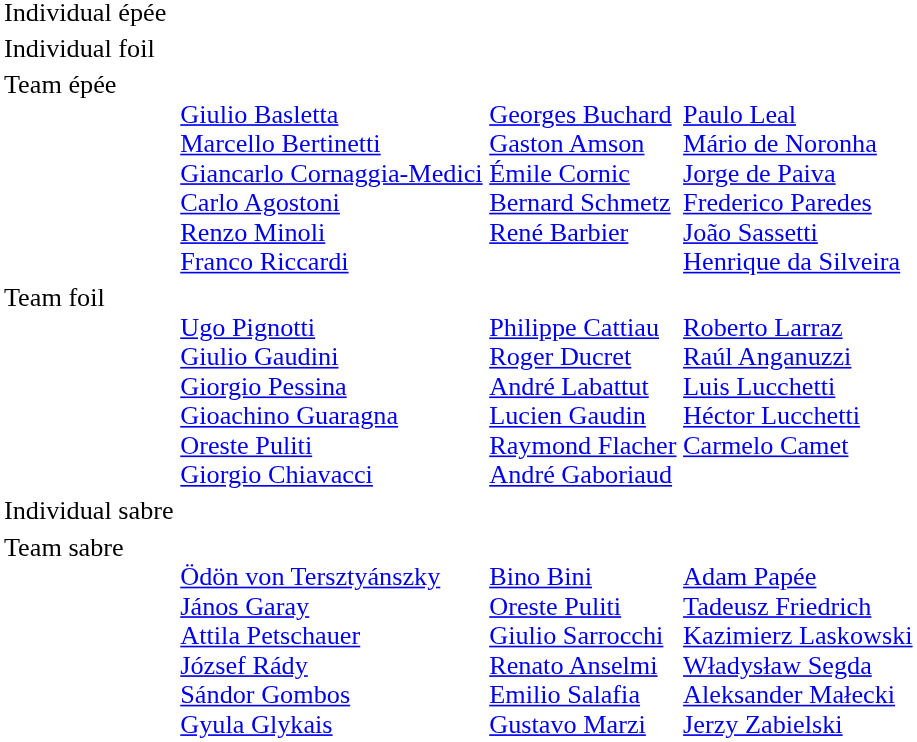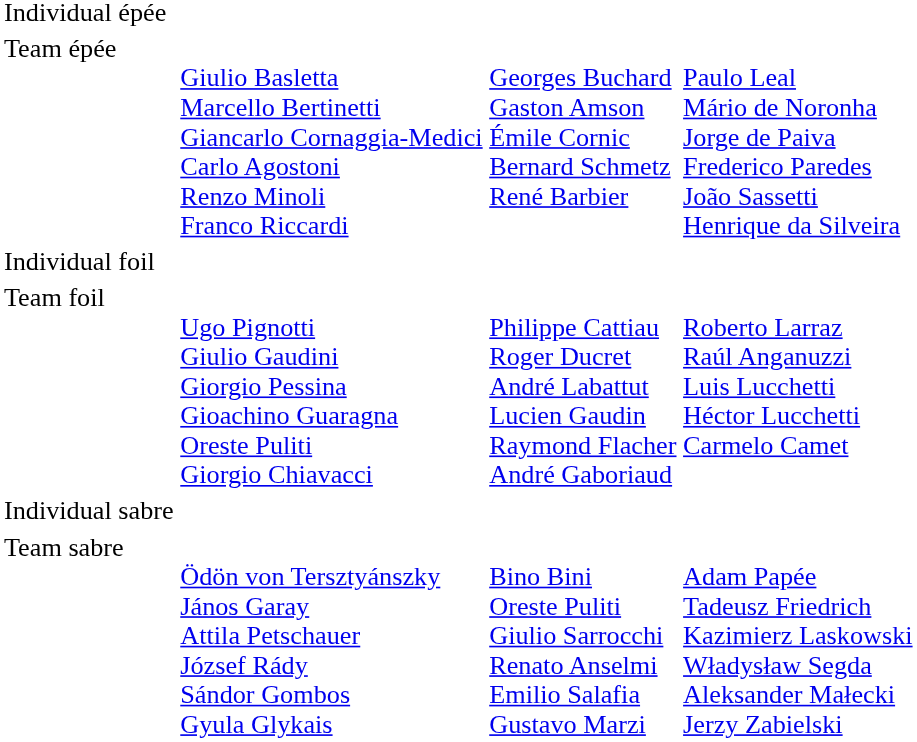rows swapped: Team épée <-> Individual foil
